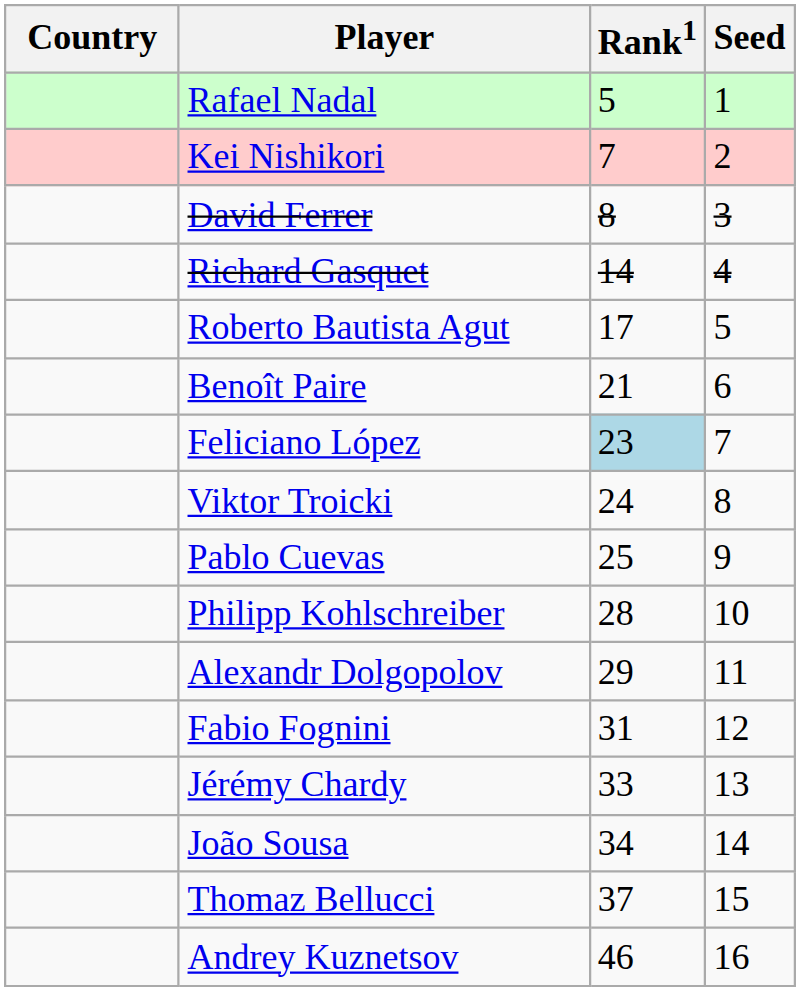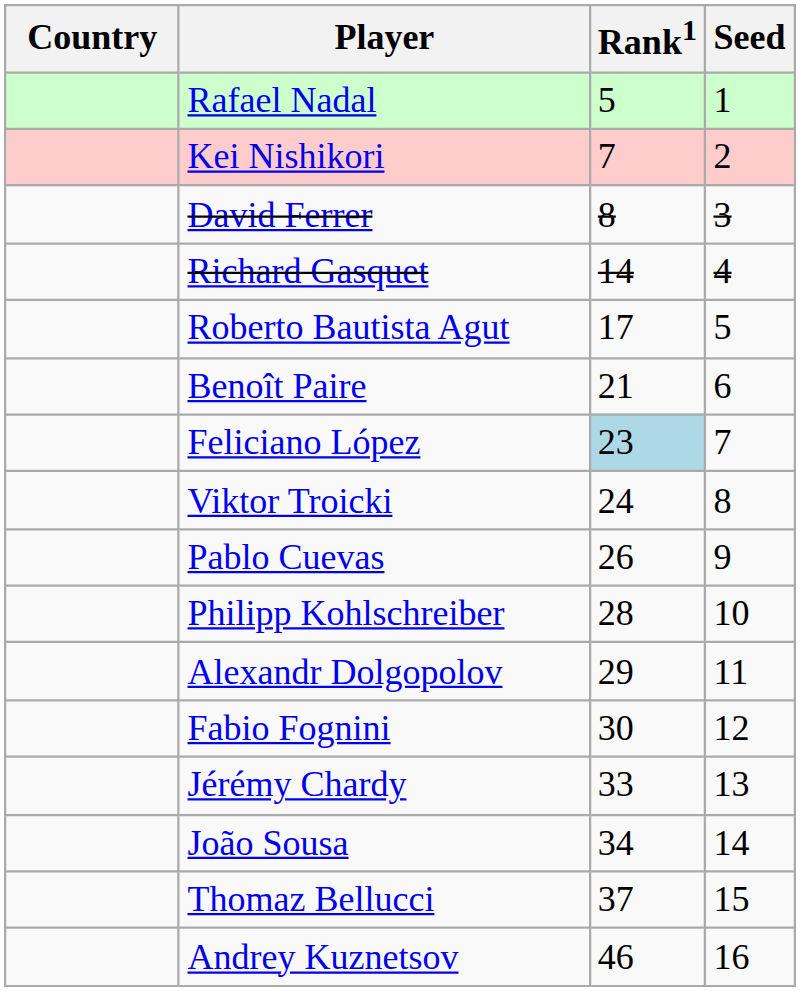Pablo Cuevas | Rank1: 25 -> 26
Fabio Fognini | Rank1: 31 -> 30
